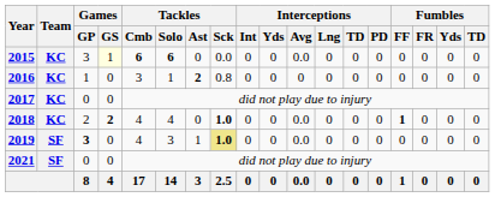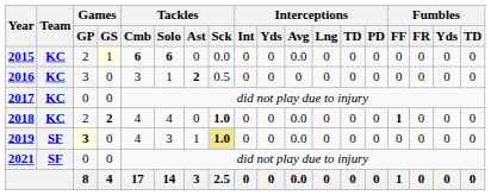2015 | Games / GP: 3 -> 2
2016 | Games / GP: 1 -> 3
2016 | Tackles / Sck: 0.8 -> 0.5
2019 | Games / GP: no background -> lightyellow background
